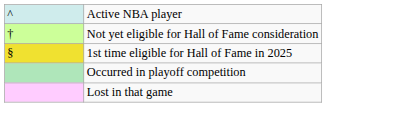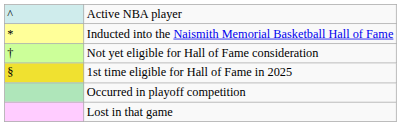+ row: * | Inducted into the Naismith Memorial Basketball Hall of Fame
